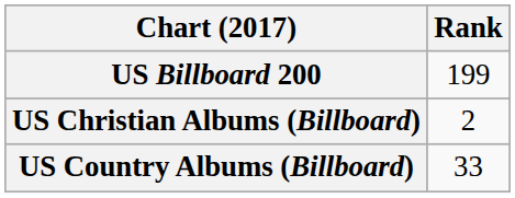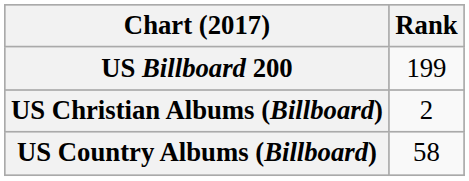US Country Albums (Billboard) | Rank: 33 -> 58
